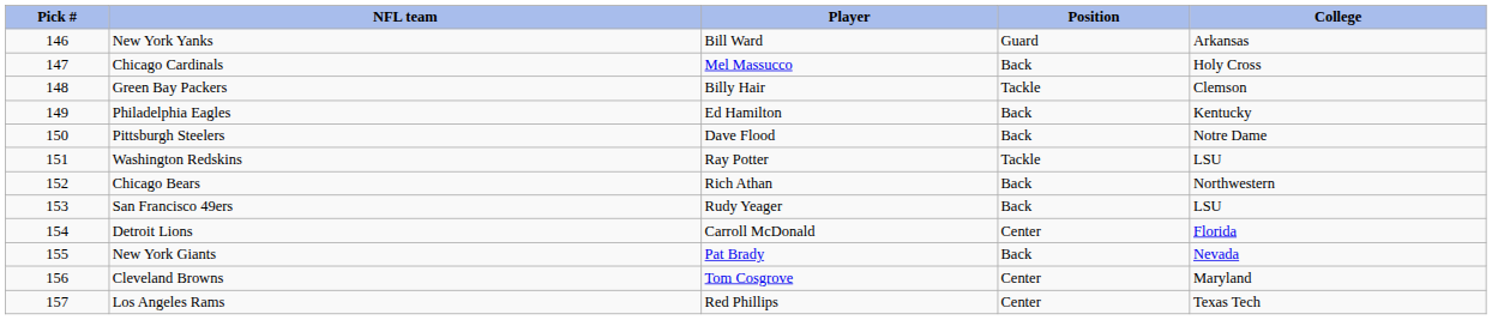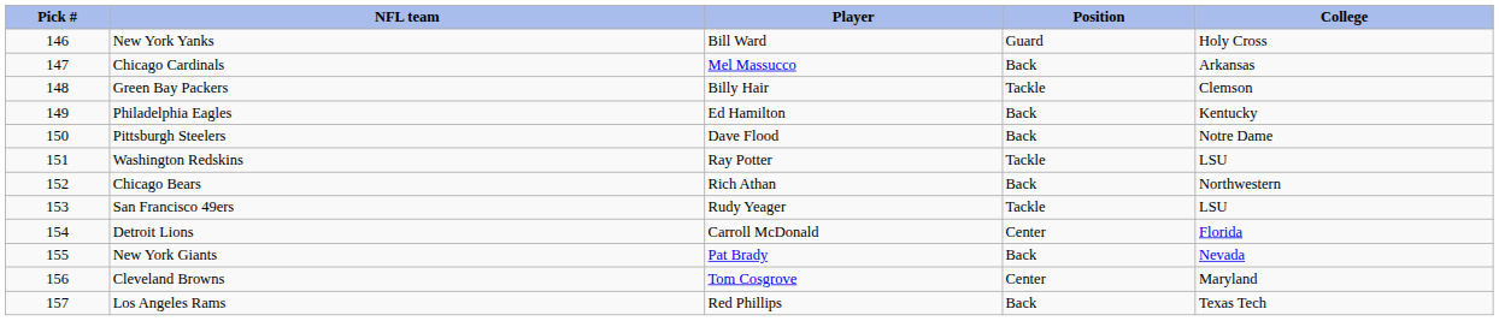New York Yanks | College: Arkansas -> Holy Cross
Chicago Cardinals | College: Holy Cross -> Arkansas
San Francisco 49ers | Position: Back -> Tackle
Los Angeles Rams | Position: Center -> Back
